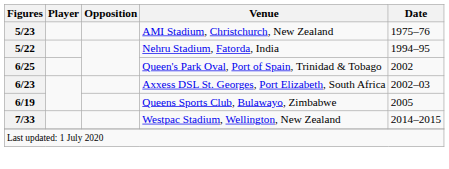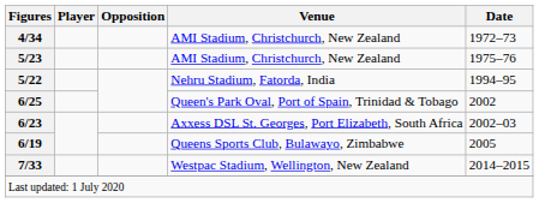+ row: 4/34 | AMI Stadium, Christchurch, New Zealand | 1972–73
